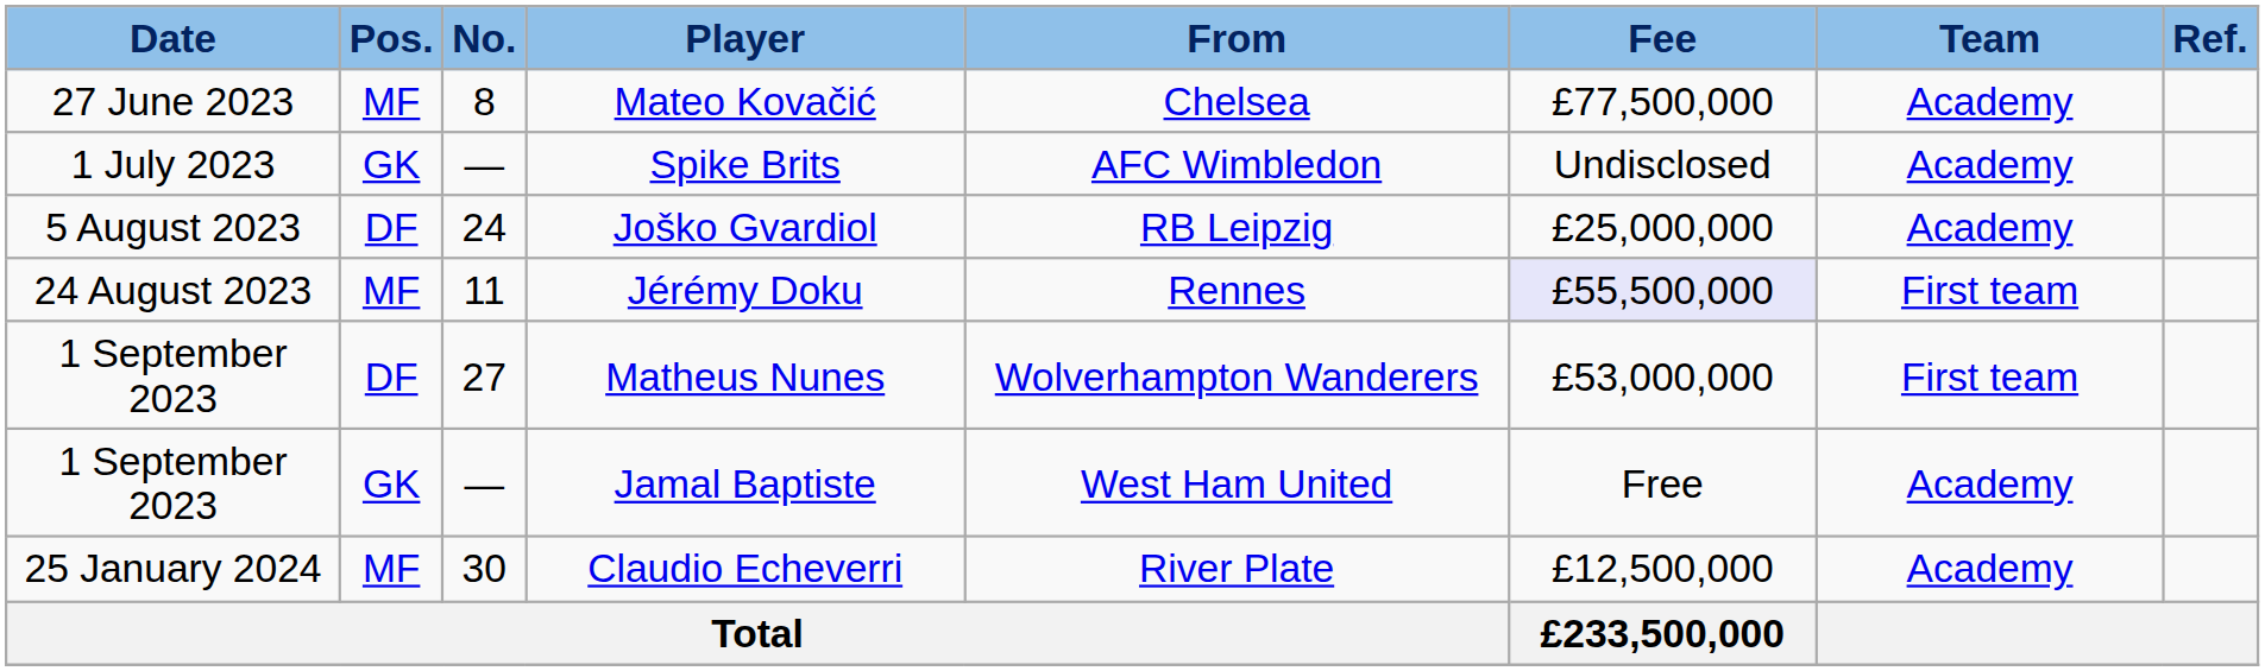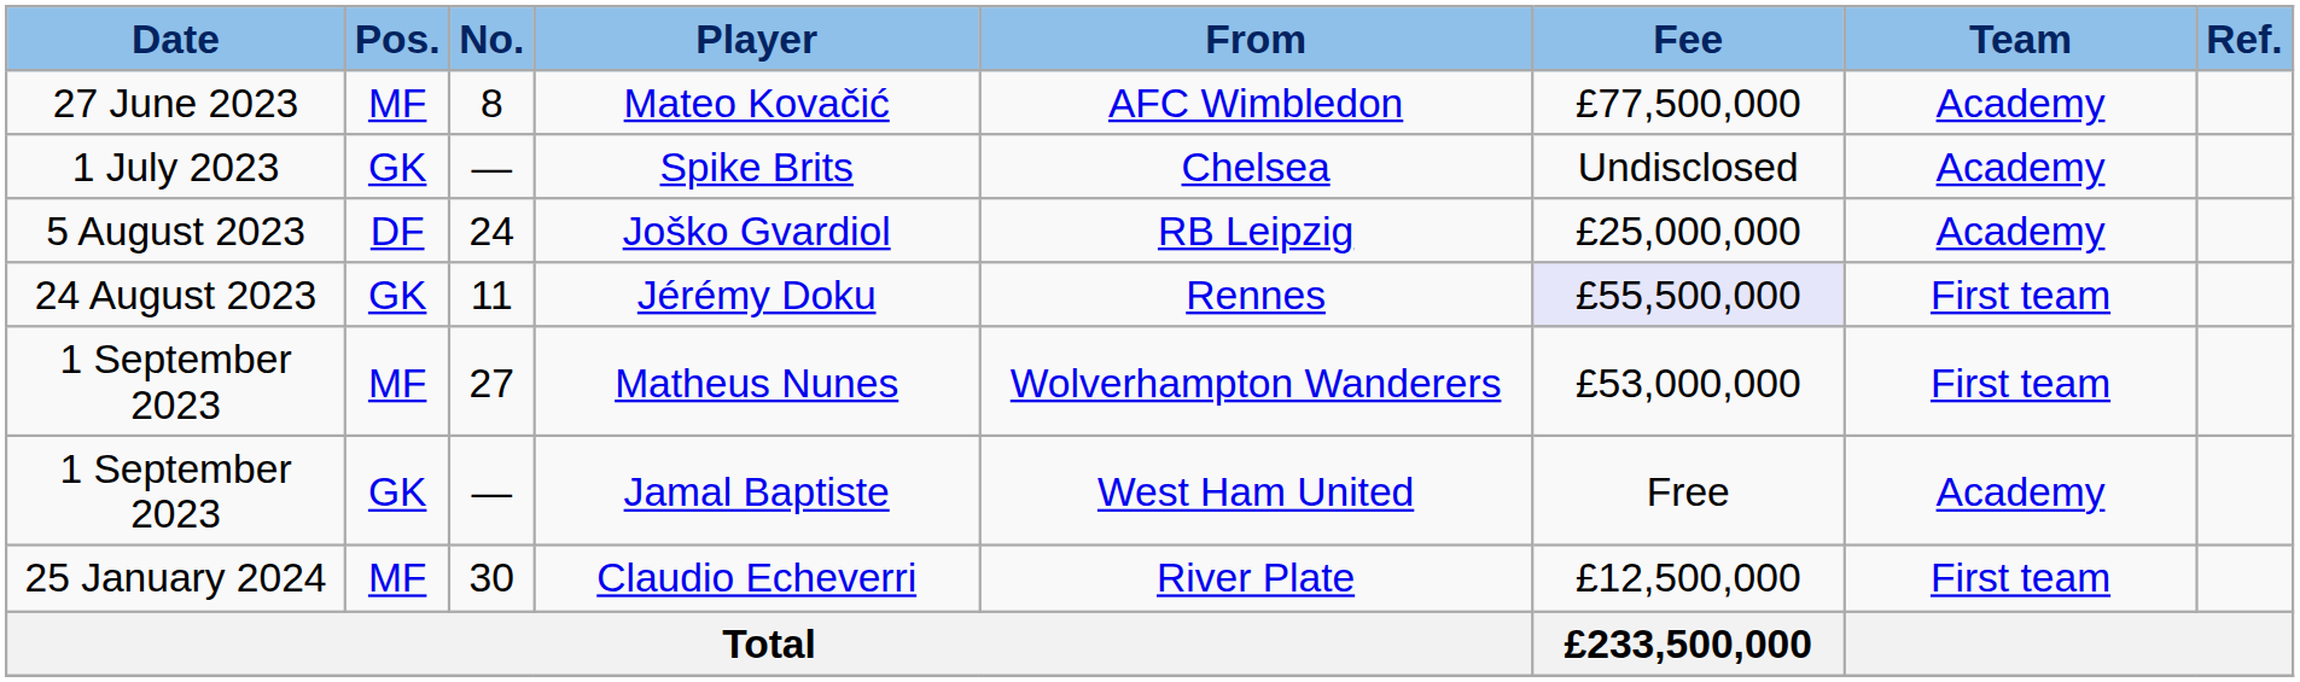Mateo Kovačić | From: Chelsea -> AFC Wimbledon
Spike Brits | From: AFC Wimbledon -> Chelsea
Jérémy Doku | Pos.: MF -> GK
Matheus Nunes | Pos.: DF -> MF
Claudio Echeverri | Team: Academy -> First team
